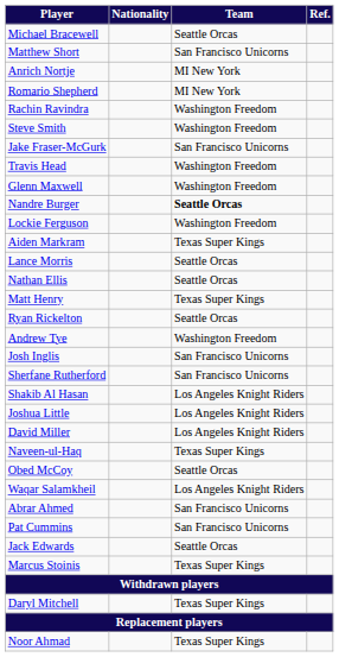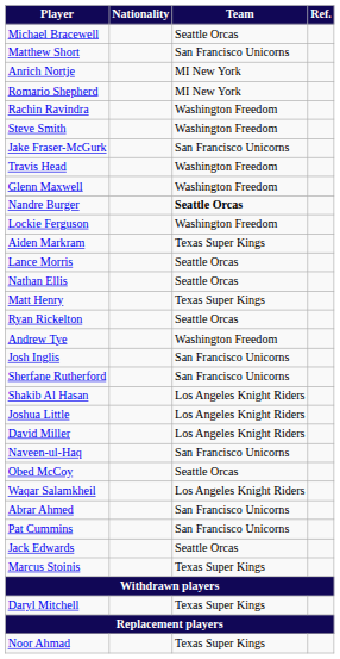Naveen-ul-Haq | Team: Texas Super Kings -> San Francisco Unicorns
